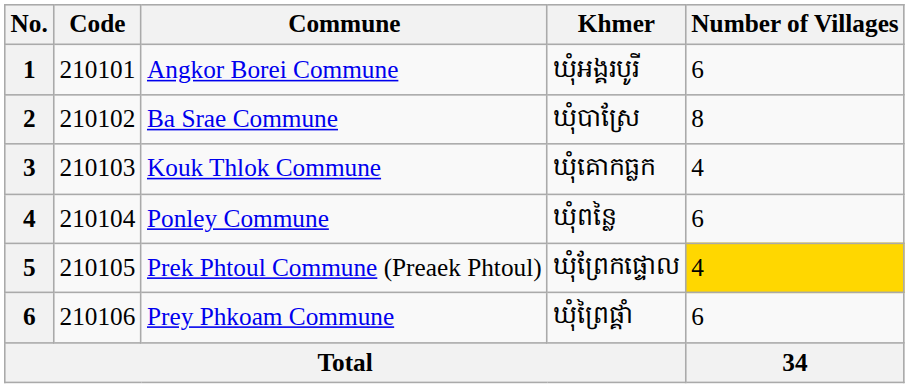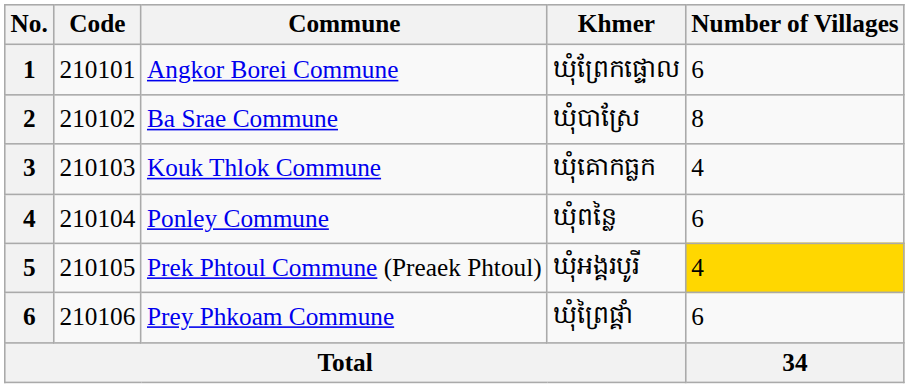Angkor Borei Commune | Khmer: ឃុំអង្គរបូរី -> ឃុំព្រែកផ្ទោល
Prek Phtoul Commune (Preaek Phtoul) | Khmer: ឃុំព្រែកផ្ទោល -> ឃុំអង្គរបូរី
